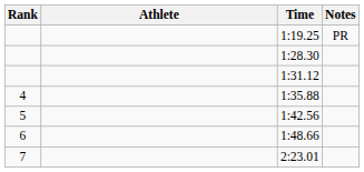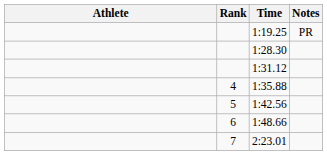columns swapped: Rank <-> Athlete
